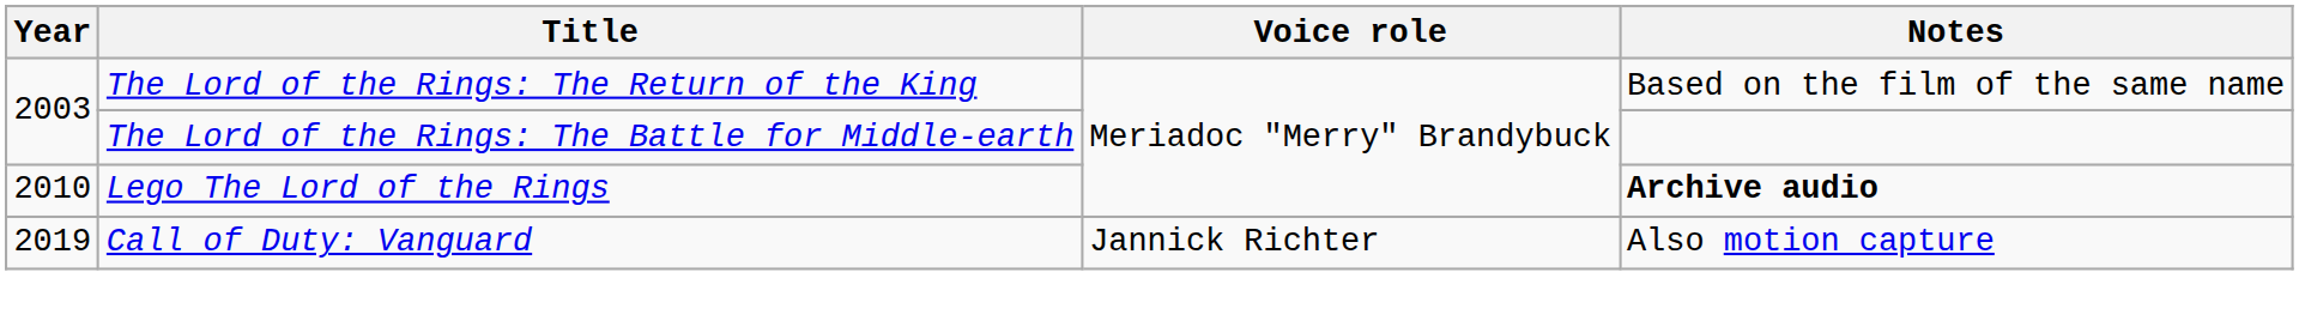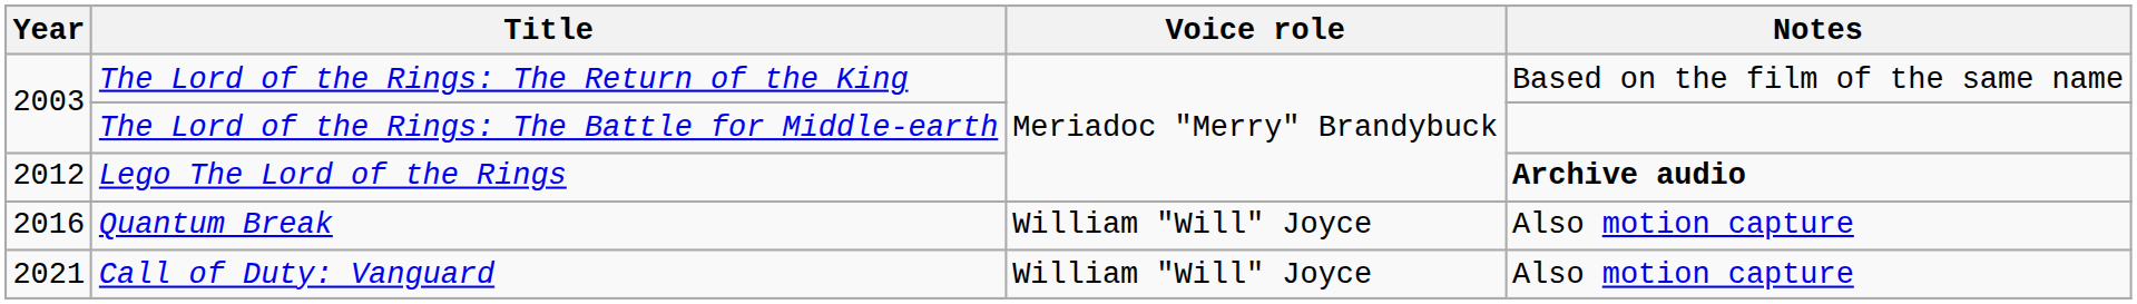Lego The Lord of the Rings | Year: 2010 -> 2012
+ row: 2016 | Quantum Break | William "Will" Joyce | Also motion capture
Call of Duty: Vanguard | Year: 2019 -> 2021
Call of Duty: Vanguard | Voice role: Jannick Richter -> William "Will" Joyce
